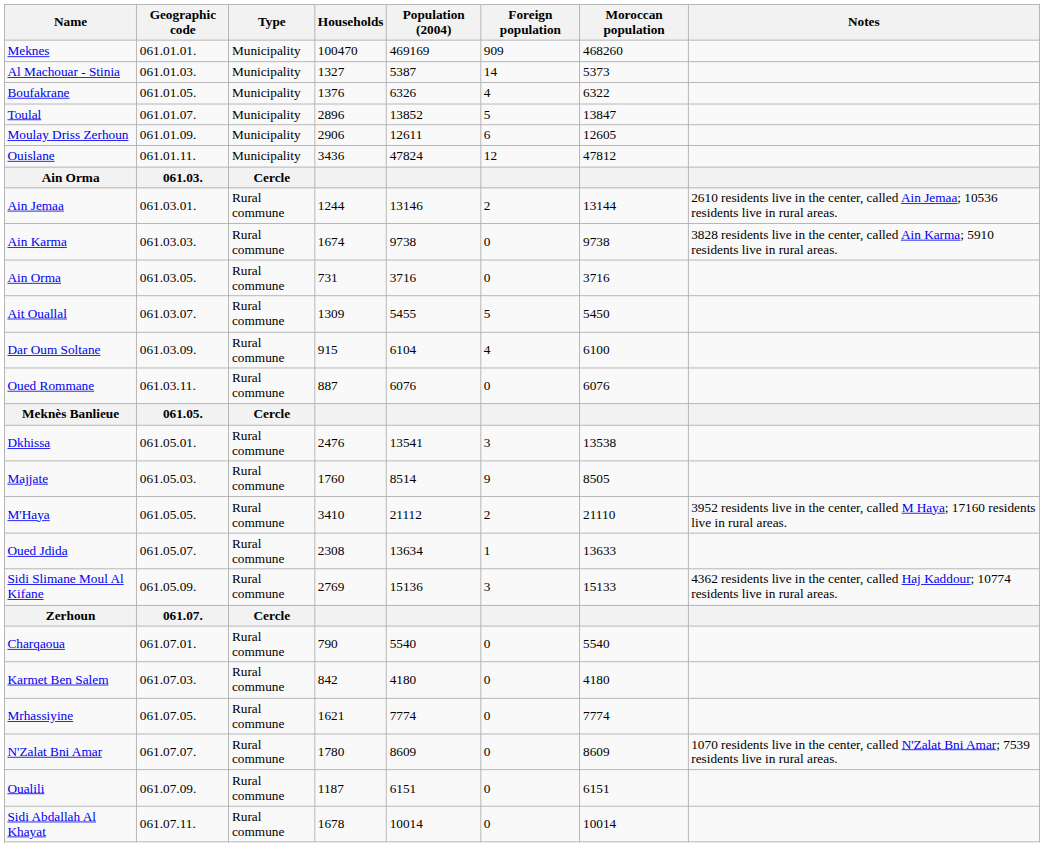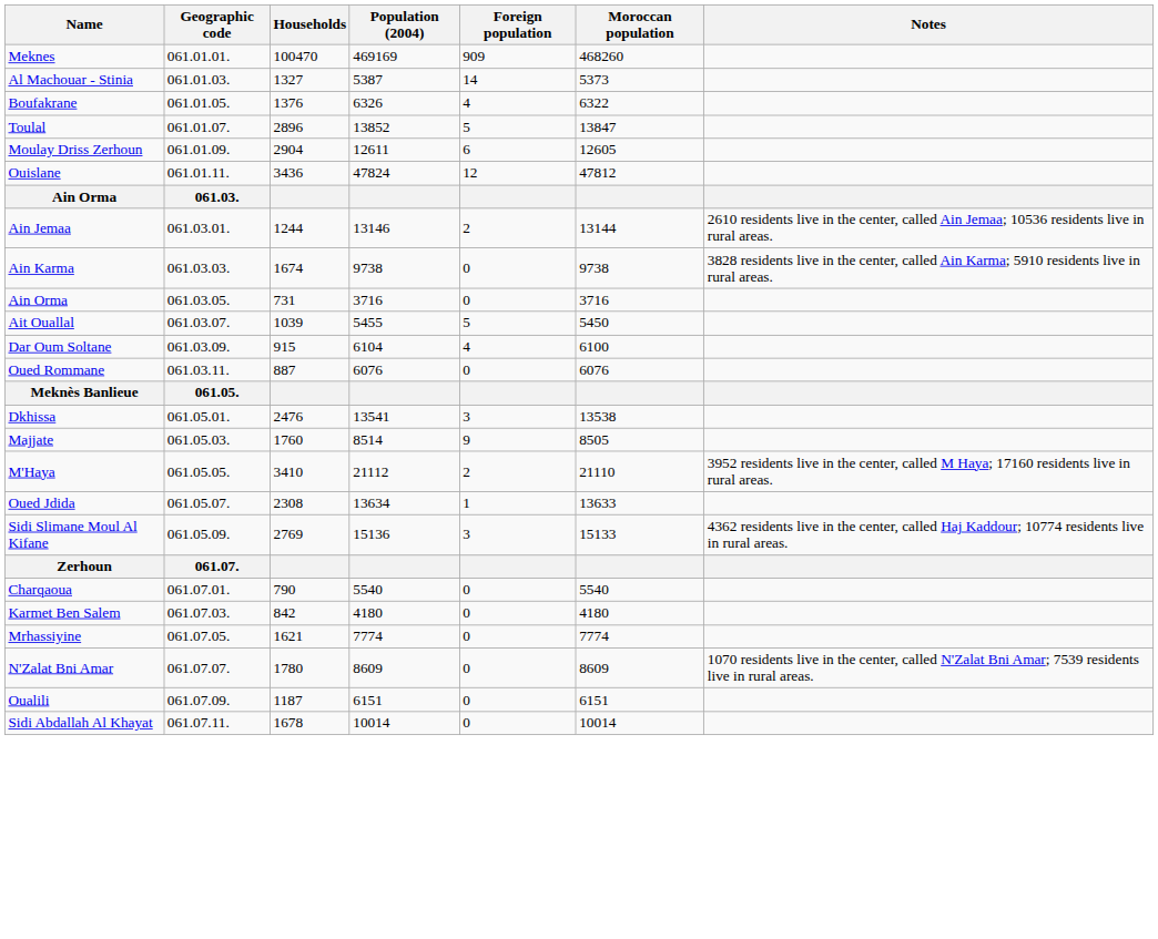- column: Type | Municipality | Municipality | Municipality | Municipality | Municipality | Municipality | Cercle | Rural commune | Rural commune | Rural commune | Rural commune | Rural commune | Rural commune | Cercle | Rural commune | Rural commune | Rural commune | Rural commune | Rural commune | Cercle | Rural commune | Rural commune | Rural commune | Rural commune | Rural commune | Rural commune
Moulay Driss Zerhoun | Households: 2906 -> 2904
Ait Ouallal | Households: 1309 -> 1039
